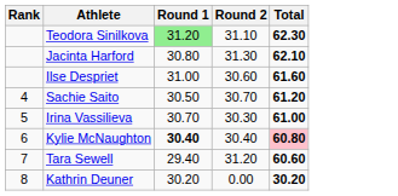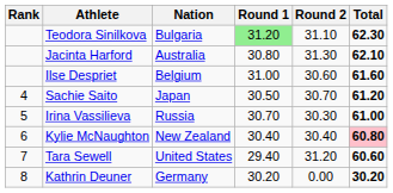+ column: Nation | Bulgaria | Australia | Belgium | Japan | Russia | New Zealand | United States | Germany
Kylie McNaughton | Round 1: bold -> normal
